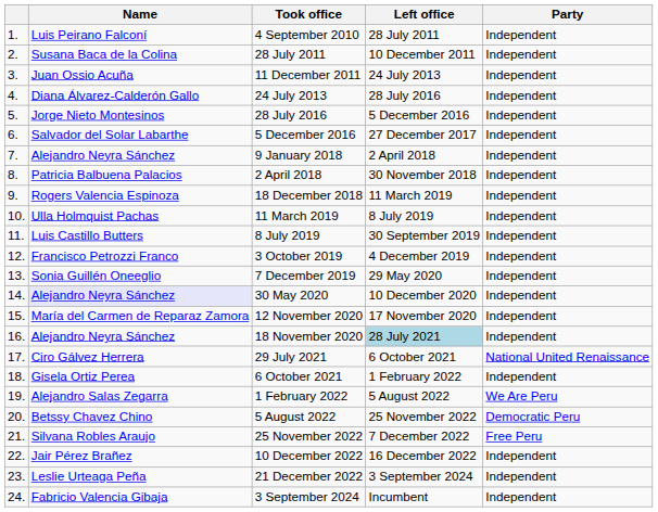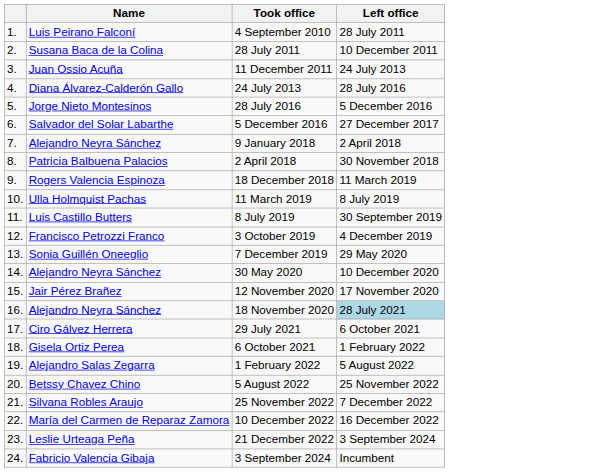- column: Party | Independent | Independent | Independent | Independent | Independent | Independent | Independent | Independent | Independent | Independent | Independent | Independent | Independent | Independent | Independent | Independent | National United Renaissance | Independent | We Are Peru | Democratic Peru | Free Peru | Independent | Independent | Independent
30 May 2020 | Name: lavender background -> no background
12 November 2020 | Name: María del Carmen de Reparaz Zamora -> Jair Pérez Brañez
10 December 2022 | Name: Jair Pérez Brañez -> María del Carmen de Reparaz Zamora
